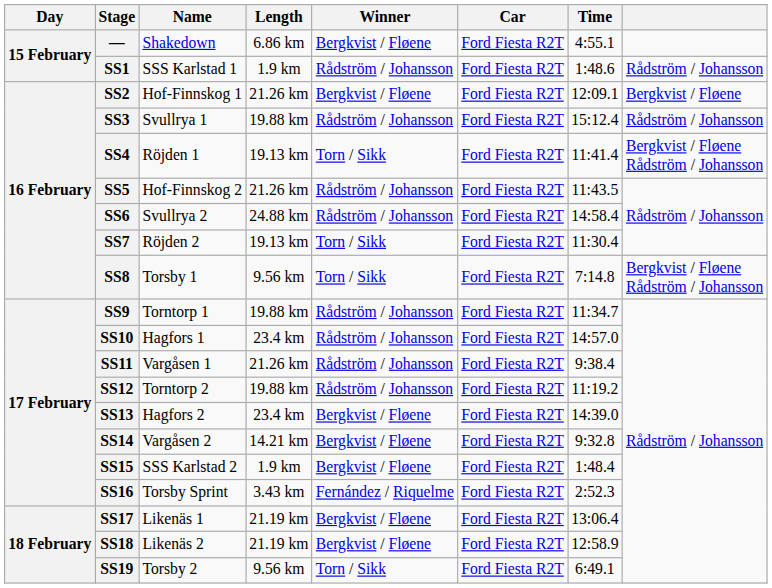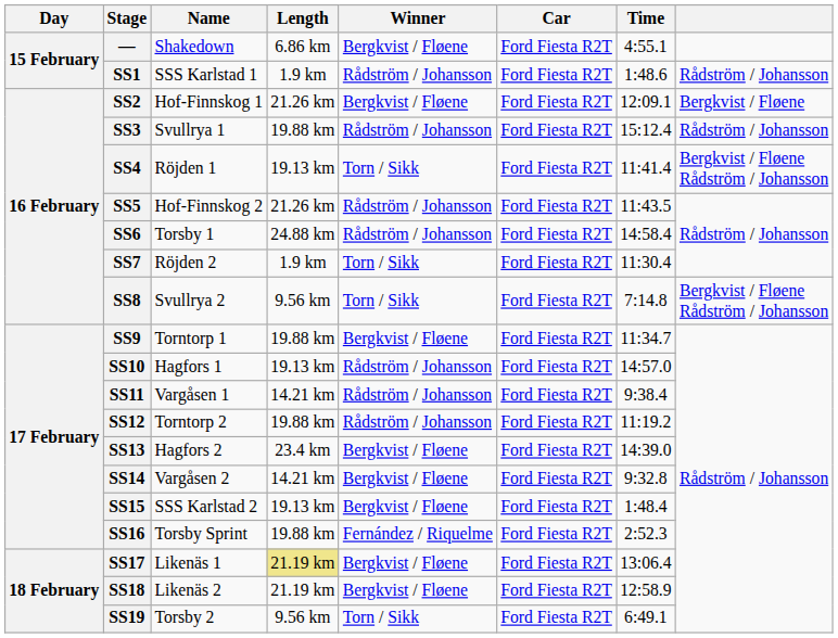SS6 | Name: Svullrya 2 -> Torsby 1
SS7 | Length: 19.13 km -> 1.9 km
SS8 | Name: Torsby 1 -> Svullrya 2
SS9 | Winner: Rådström / Johansson -> Bergkvist / Fløene
SS10 | Length: 23.4 km -> 19.13 km
SS11 | Length: 21.26 km -> 14.21 km
SS15 | Length: 1.9 km -> 19.13 km
SS16 | Length: 3.43 km -> 19.88 km
SS17 | Length: no background -> khaki background
